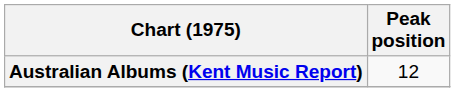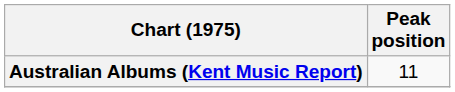Australian Albums (Kent Music Report) | Peak position: 12 -> 11
